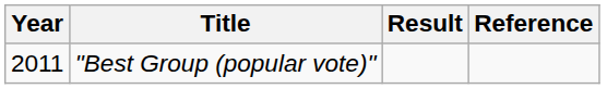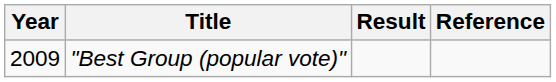"Best Group (popular vote)" | Year: 2011 -> 2009
